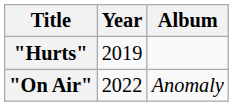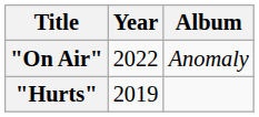rows swapped: "Hurts" <-> "On Air"
